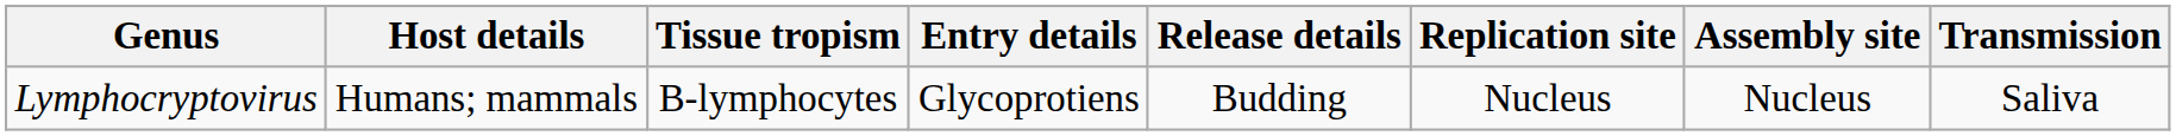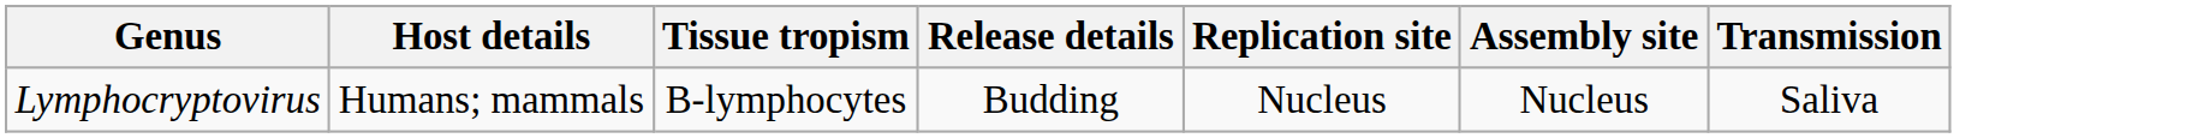- column: Entry details | Glycoprotiens
